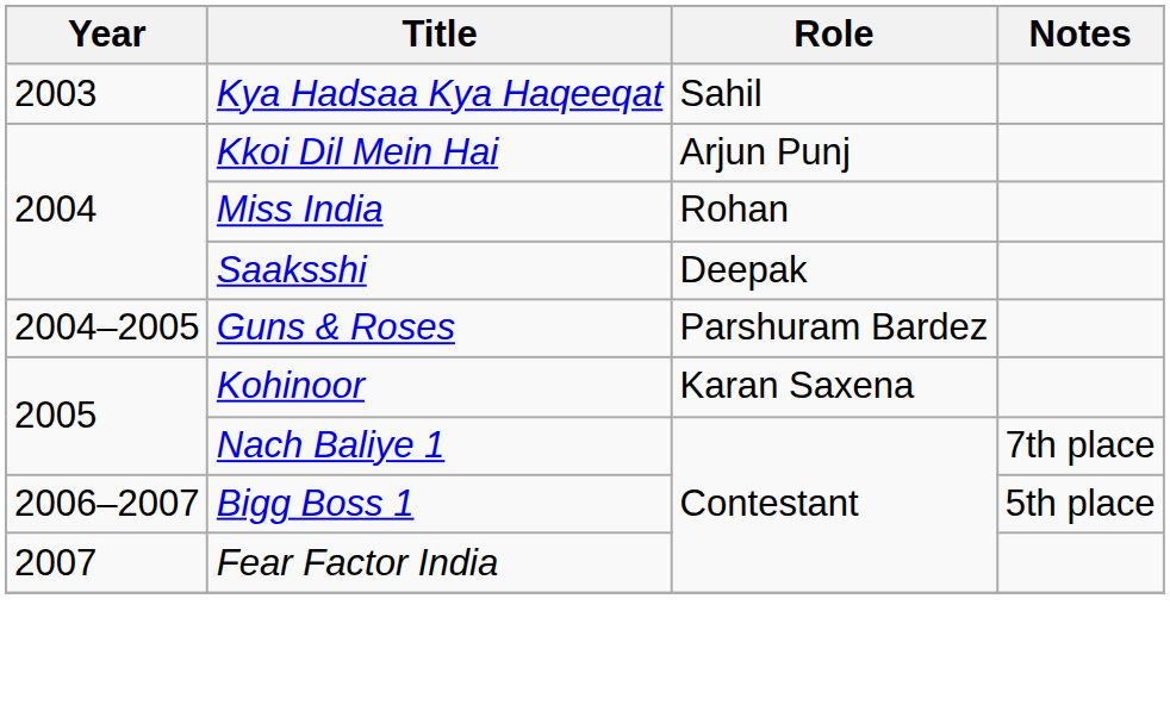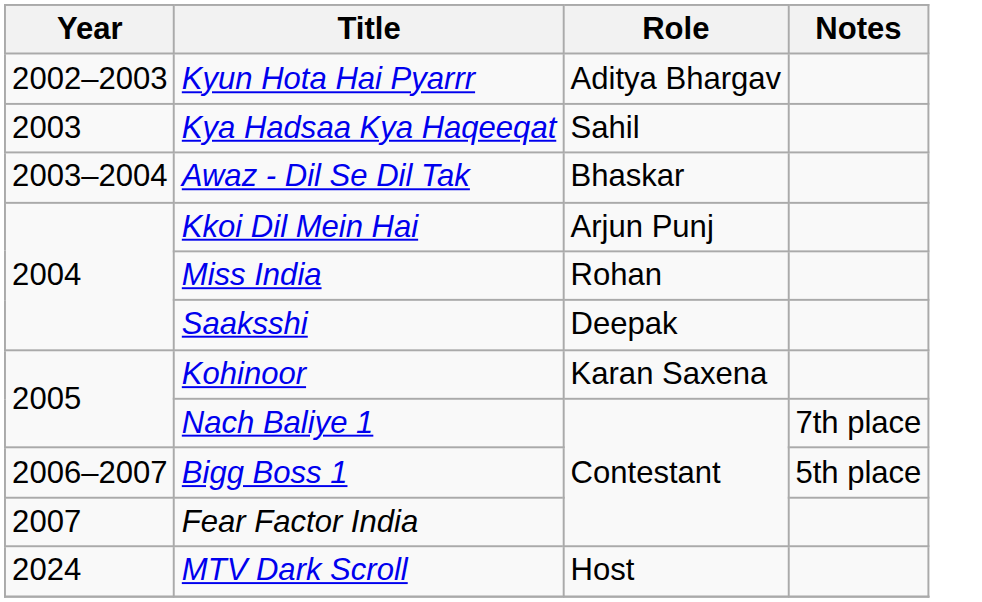+ row: 2002–2003 | Kyun Hota Hai Pyarrr | Aditya Bhargav
+ row: 2003–2004 | Awaz - Dil Se Dil Tak | Bhaskar
- row: 2004–2005 | Guns & Roses | Parshuram Bardez
+ row: 2024 | MTV Dark Scroll | Host
